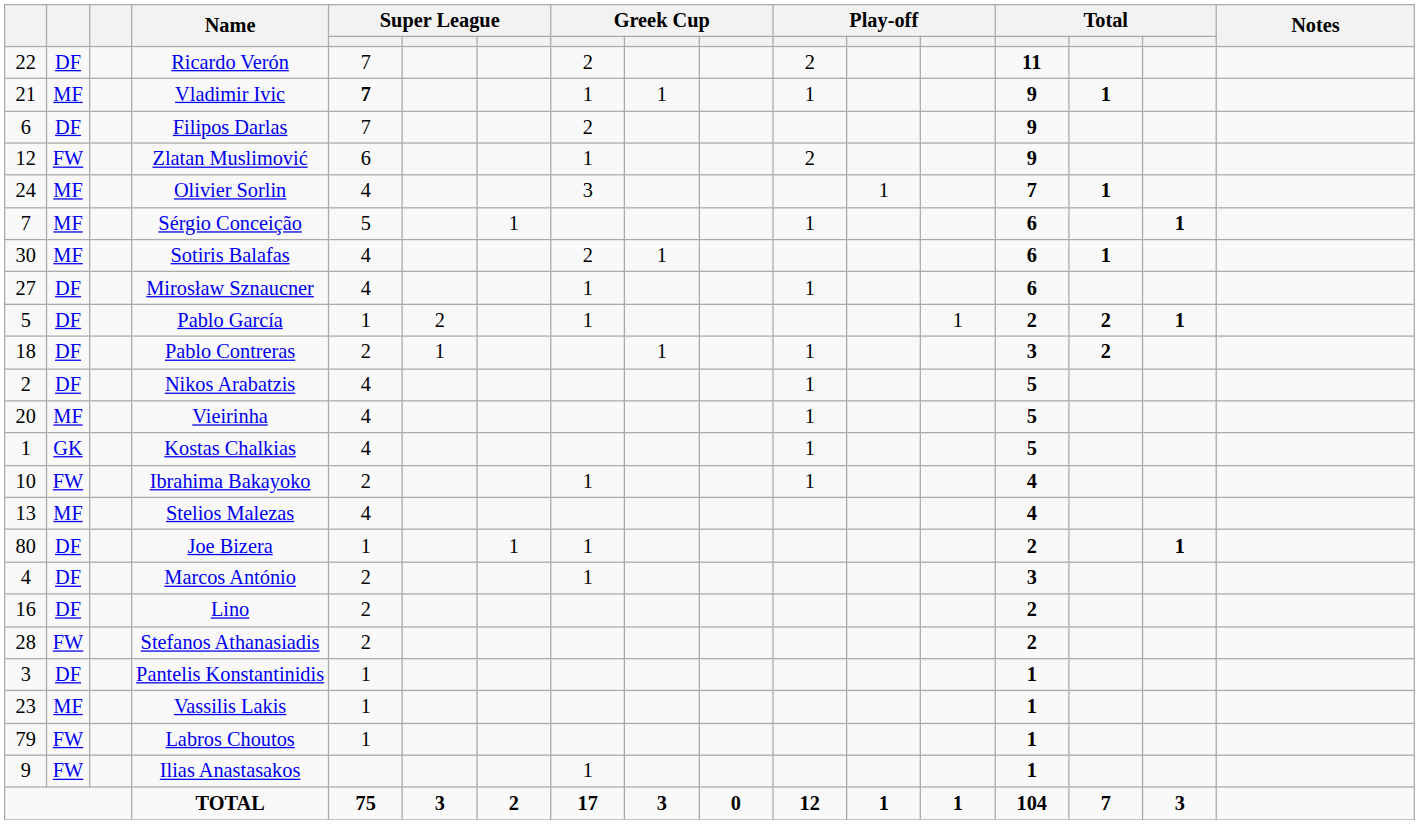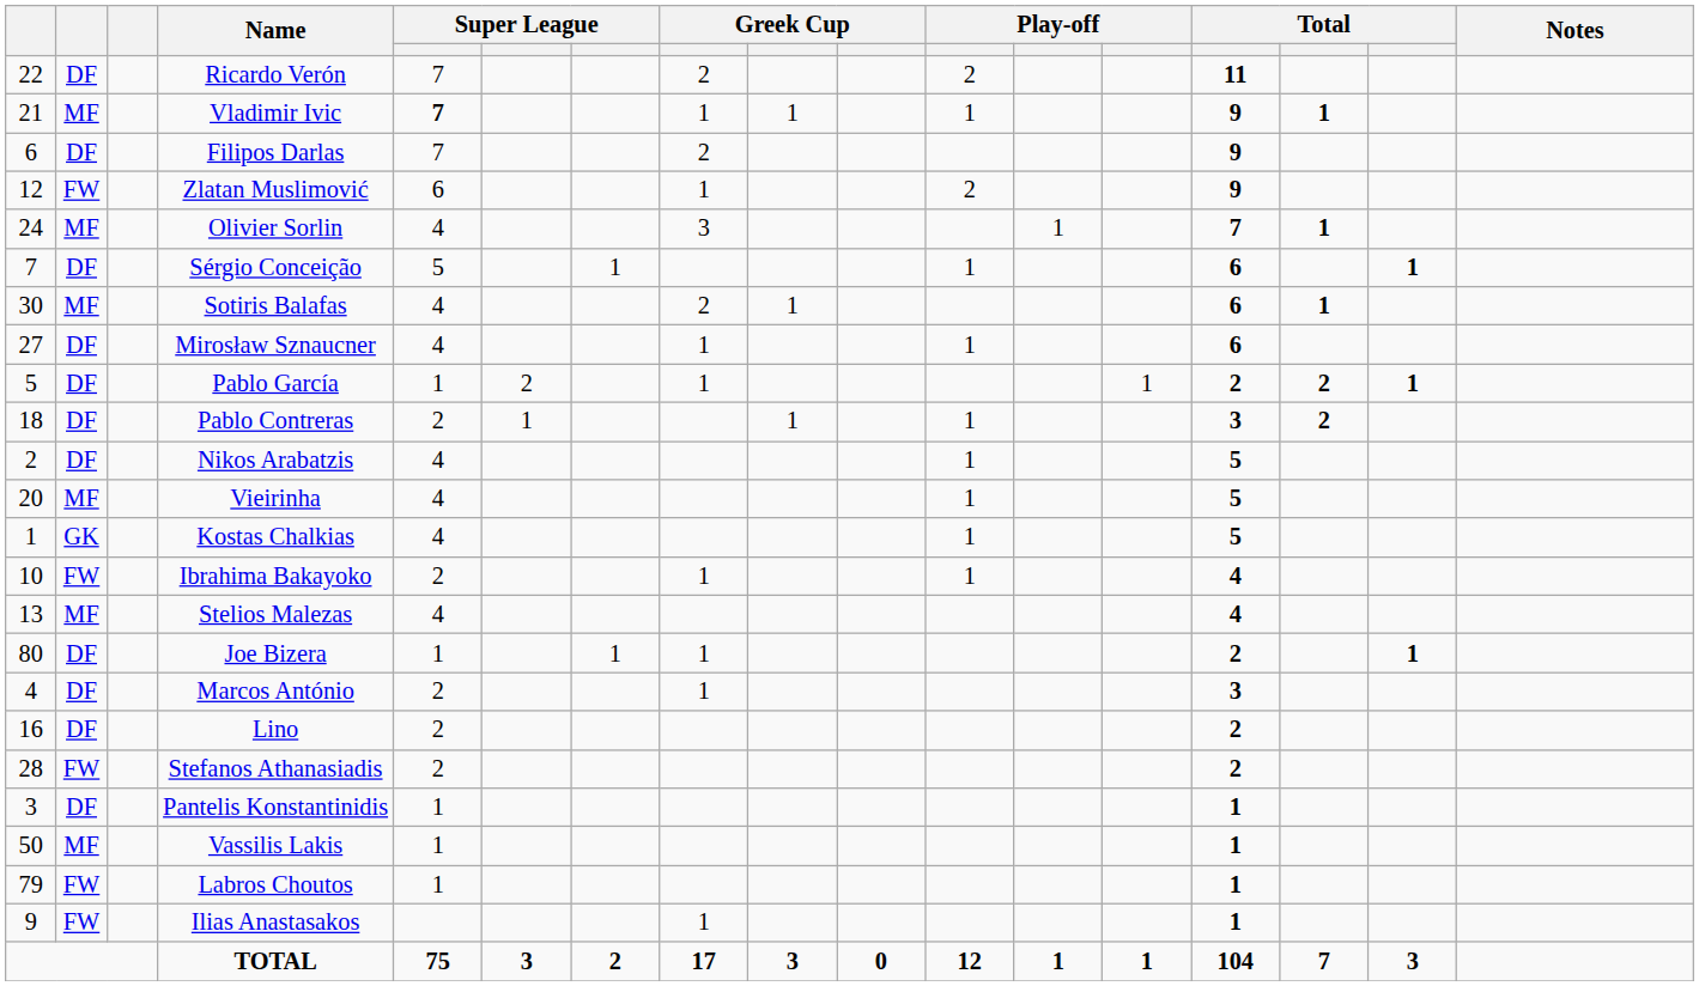Sérgio Conceição | column 2: MF -> DF
Vassilis Lakis | column 1: 23 -> 50
